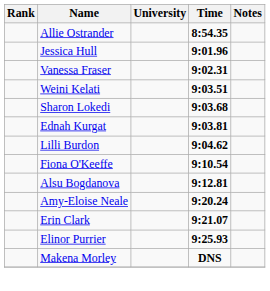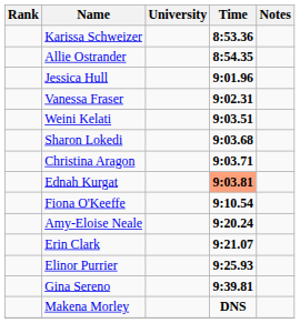+ row: Karissa Schweizer | 8:53.36
+ row: Christina Aragon | 9:03.71
Ednah Kurgat | Time: no background -> lightsalmon background
- row: Lilli Burdon | 9:04.62
- row: Alsu Bogdanova | 9:12.81
+ row: Gina Sereno | 9:39.81
